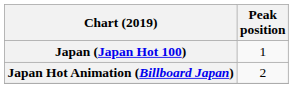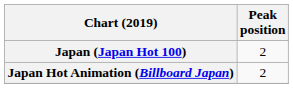Japan (Japan Hot 100) | Peak position: 1 -> 2
